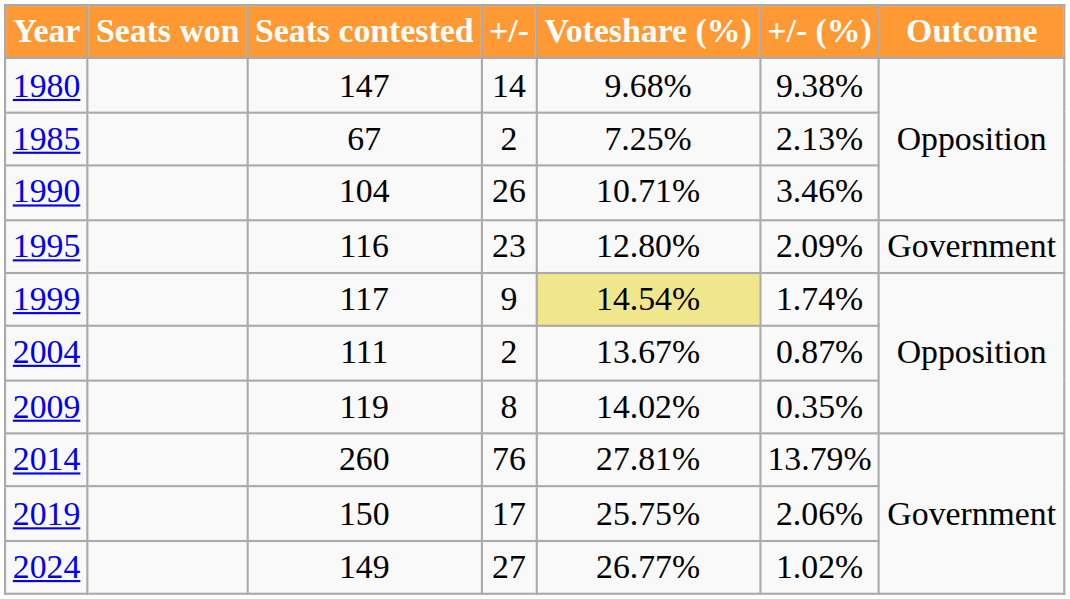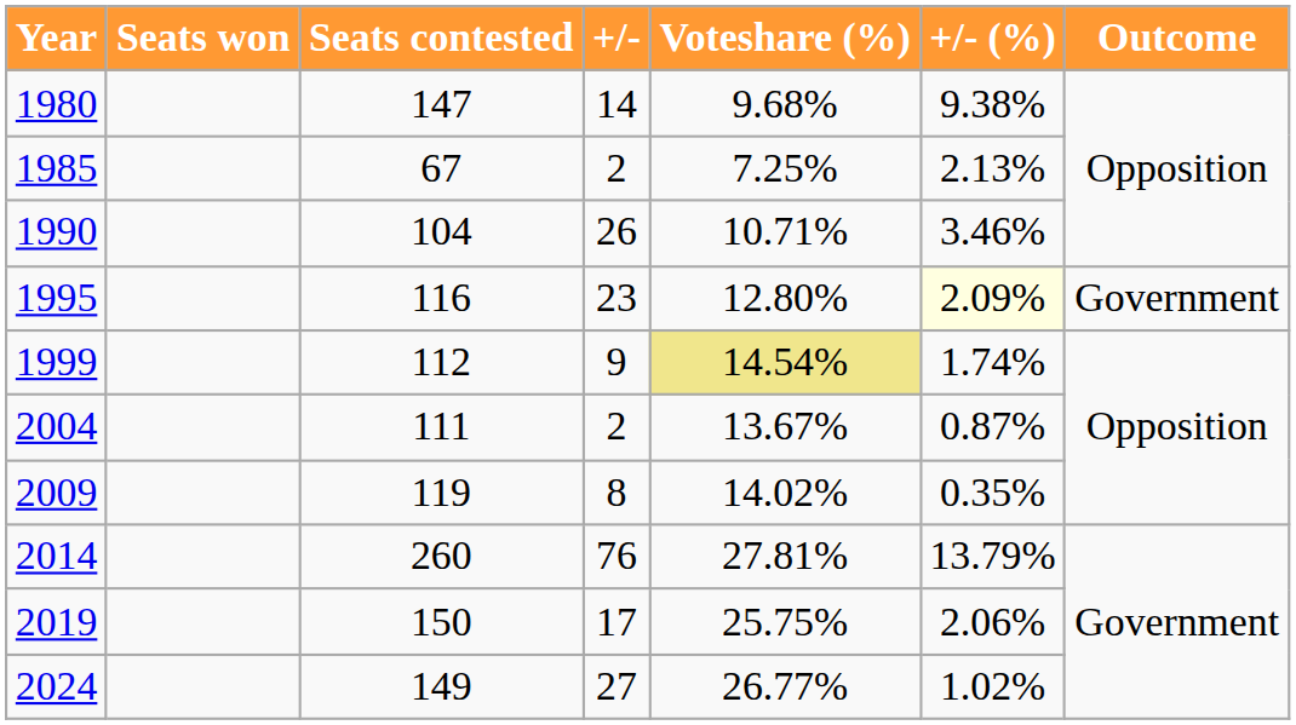1995 | +/- (%): no background -> lightyellow background
1999 | Seats contested: 117 -> 112
